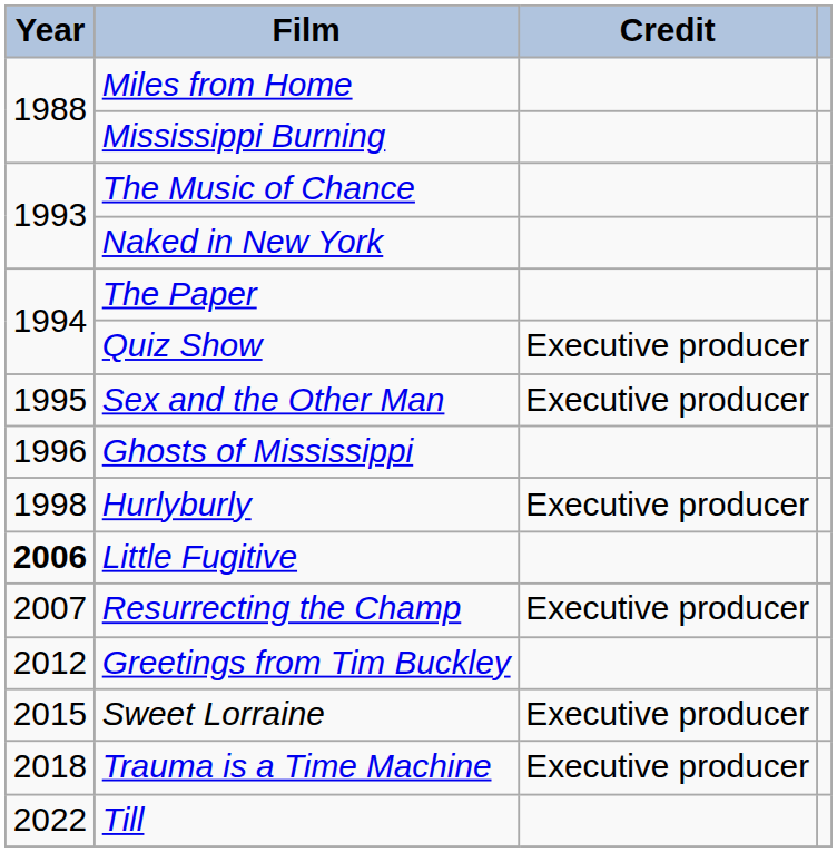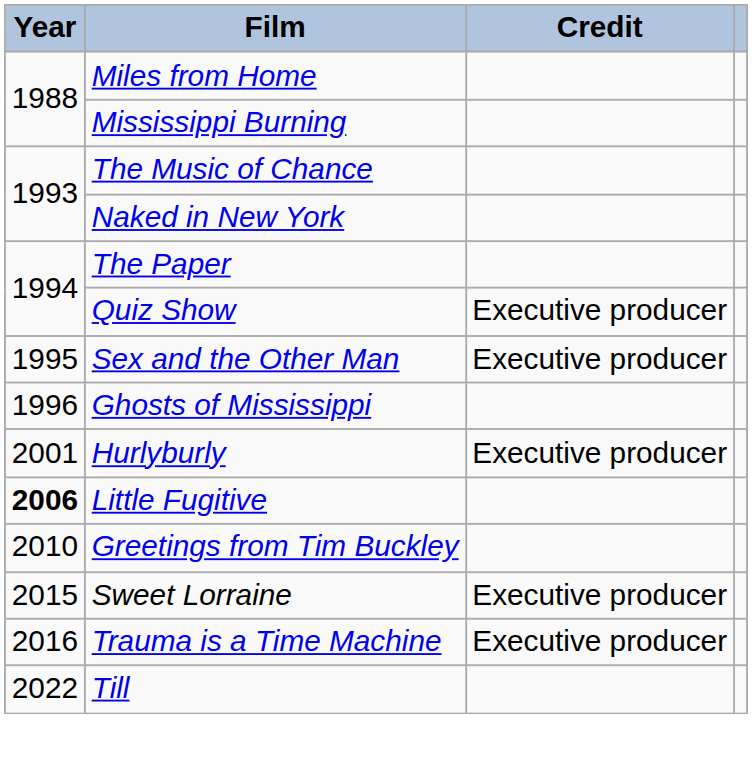Hurlyburly | Year: 1998 -> 2001
- row: 2007 | Resurrecting the Champ | Executive producer
Greetings from Tim Buckley | Year: 2012 -> 2010
Trauma is a Time Machine | Year: 2018 -> 2016
